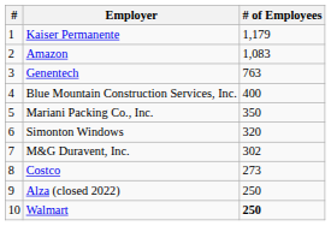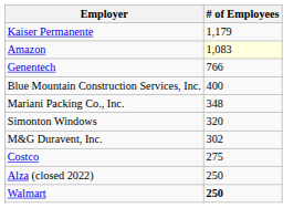- column: # | 1 | 2 | 3 | 4 | 5 | 6 | 7 | 8 | 9 | 10
Amazon | # of Employees: no background -> lightyellow background
Genentech | # of Employees: 763 -> 766
Mariani Packing Co., Inc. | # of Employees: 350 -> 348
Costco | # of Employees: 273 -> 275
